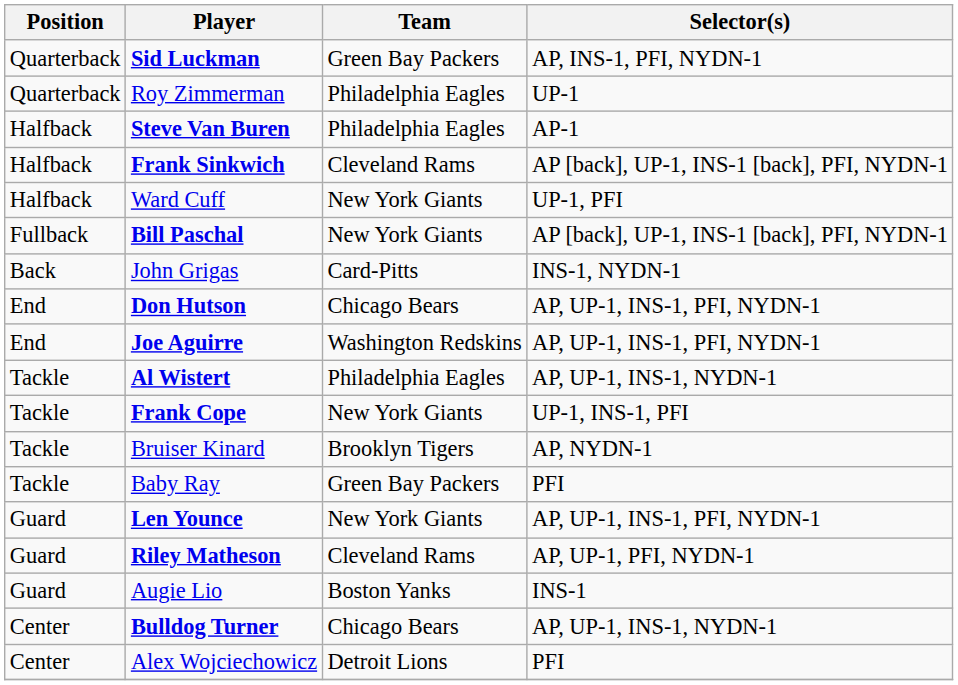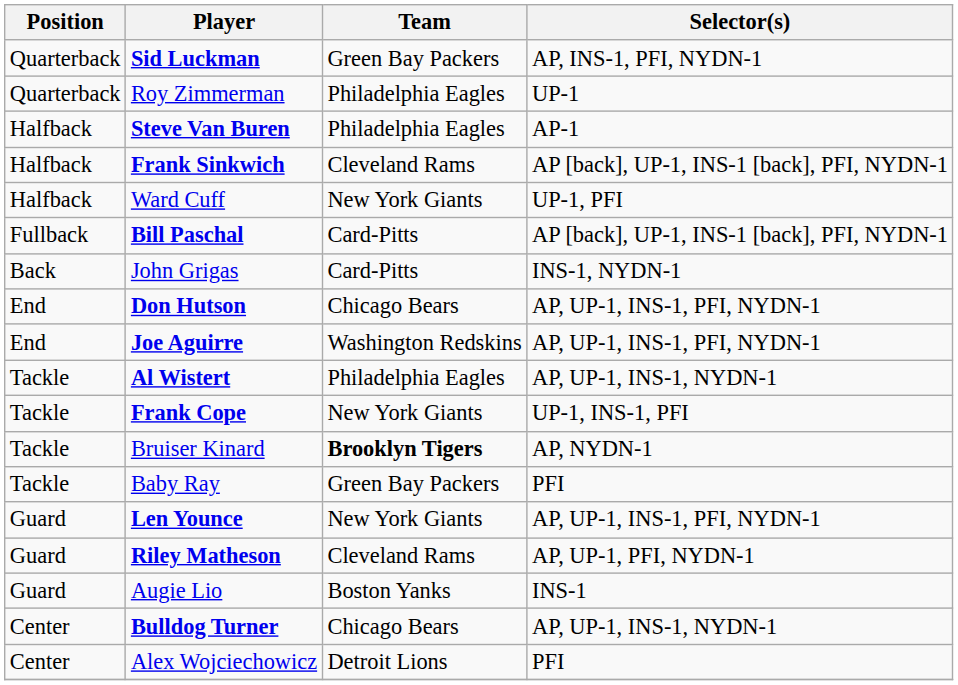Bill Paschal | Team: New York Giants -> Card-Pitts
Bruiser Kinard | Team: normal -> bold
